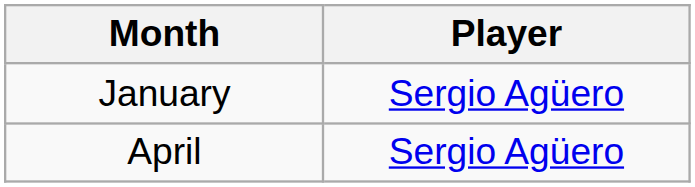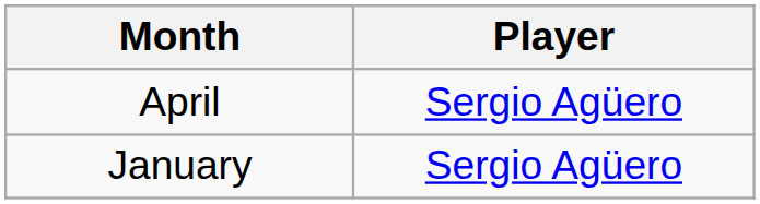rows swapped: January <-> April
